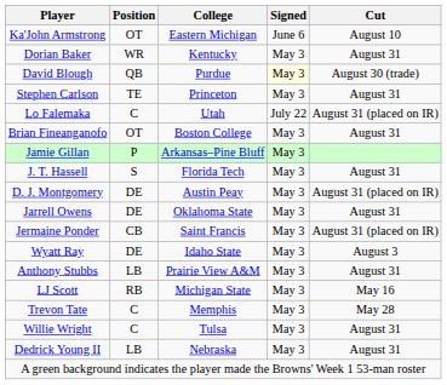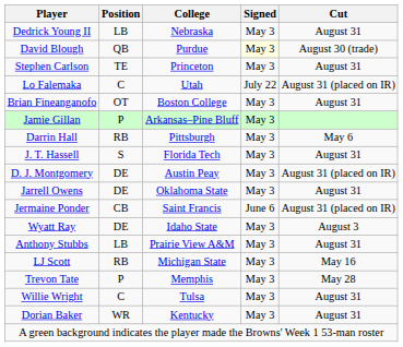- row: Ka'John Armstrong | OT | Eastern Michigan | June 6 | August 10
rows swapped: Dorian Baker <-> Dedrick Young II
+ row: Darrin Hall | RB | Pittsburgh | May 3 | May 6
Jermaine Ponder | Signed: May 3 -> June 6
Trevon Tate | Position: C -> P
